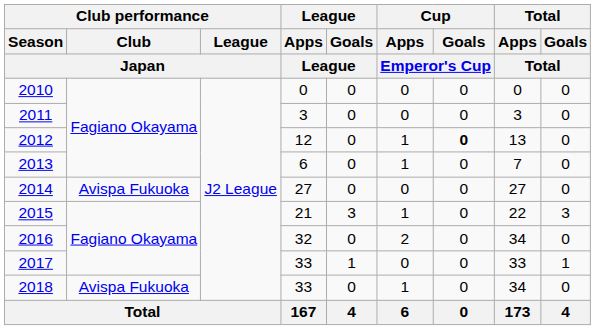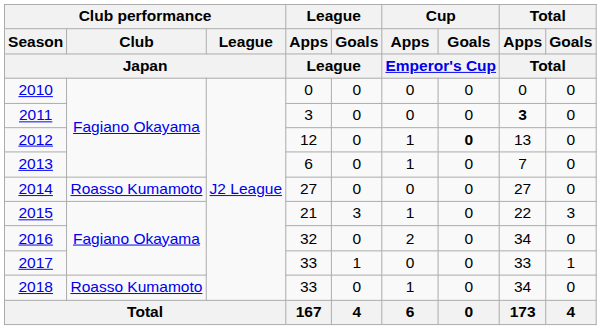2011 | Total / Apps / Total: normal -> bold
2014 | Club performance / Club / Japan: Avispa Fukuoka -> Roasso Kumamoto
2018 | Club performance / Club / Japan: Avispa Fukuoka -> Roasso Kumamoto
